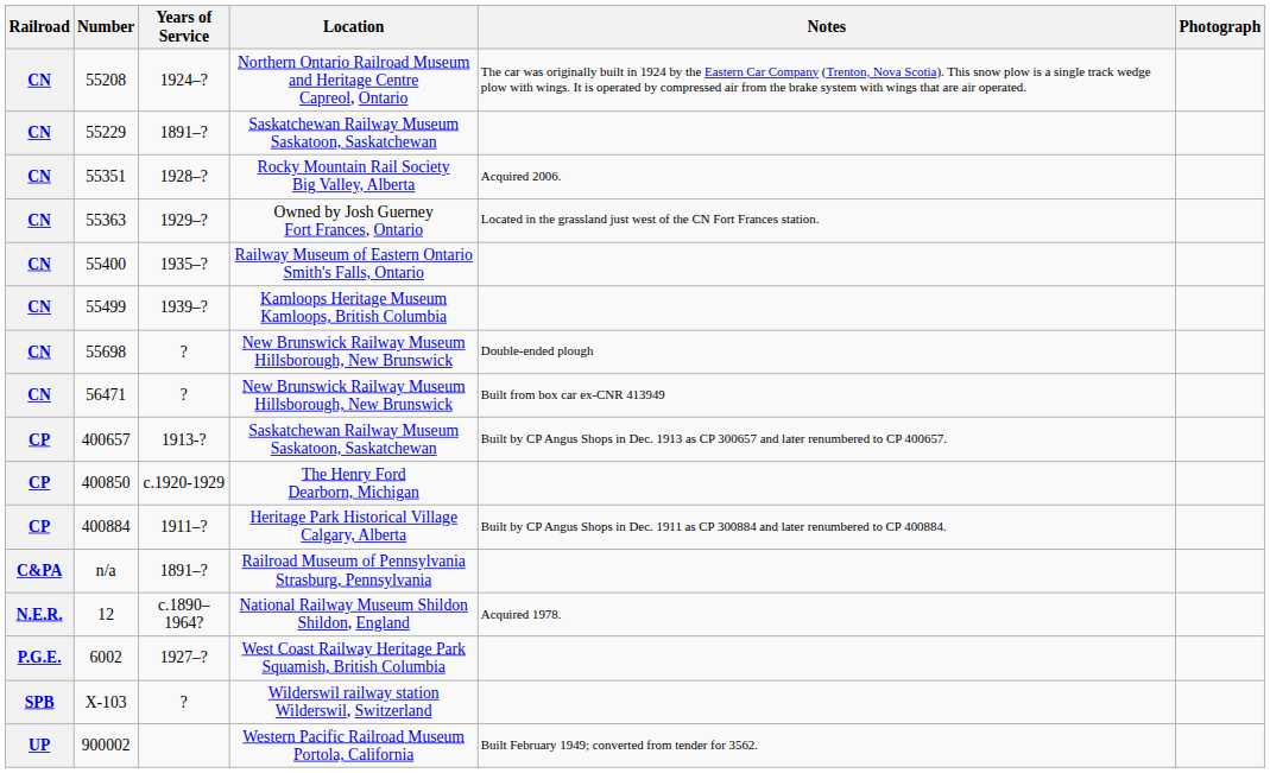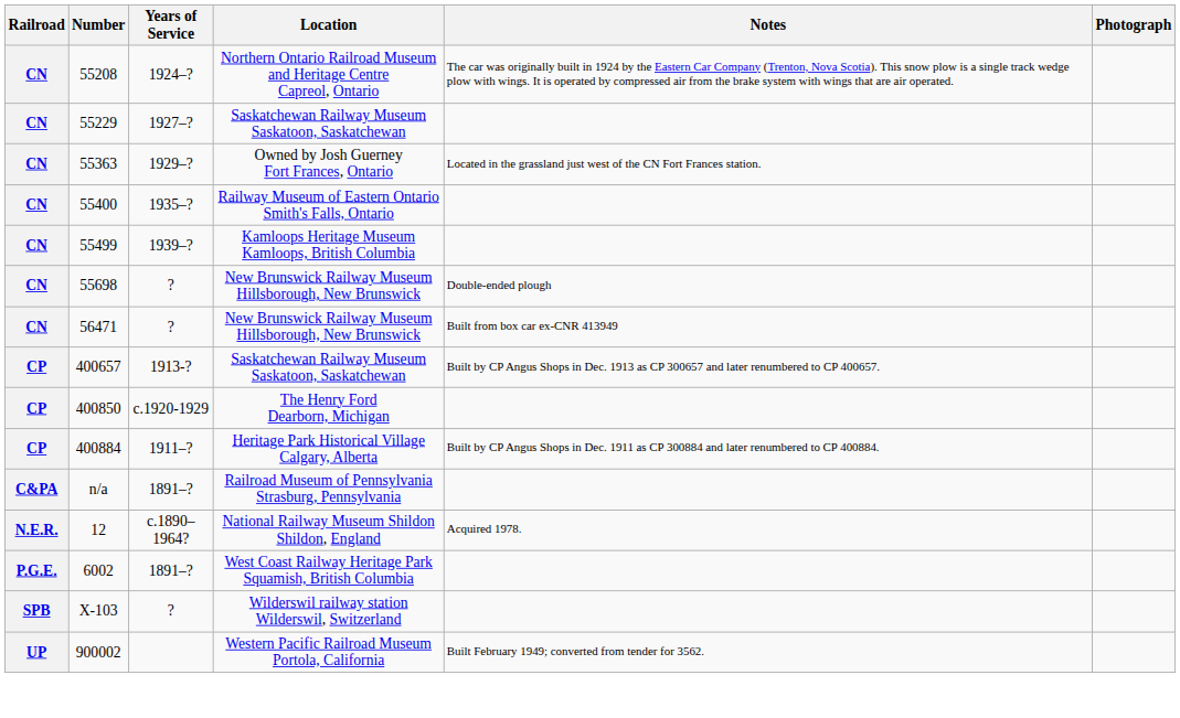55229 | Years of Service: 1891–? -> 1927–?
- row: CN | 55351 | 1928–? | Rocky Mountain Rail Society Big Valley, Alberta | Acquired 2006.
6002 | Years of Service: 1927–? -> 1891–?
